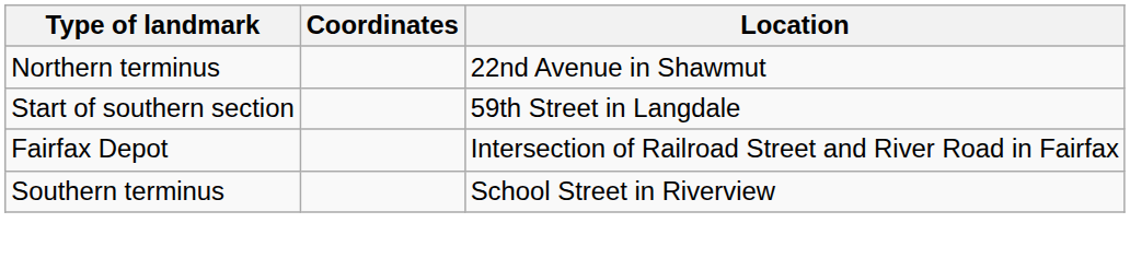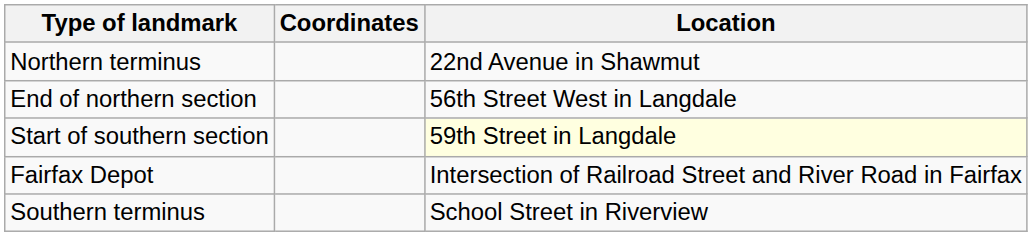+ row: End of northern section | 56th Street West in Langdale
Start of southern section | Location: no background -> lightyellow background
